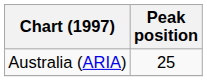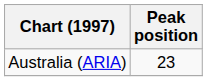Australia (ARIA) | Peak position: 25 -> 23
